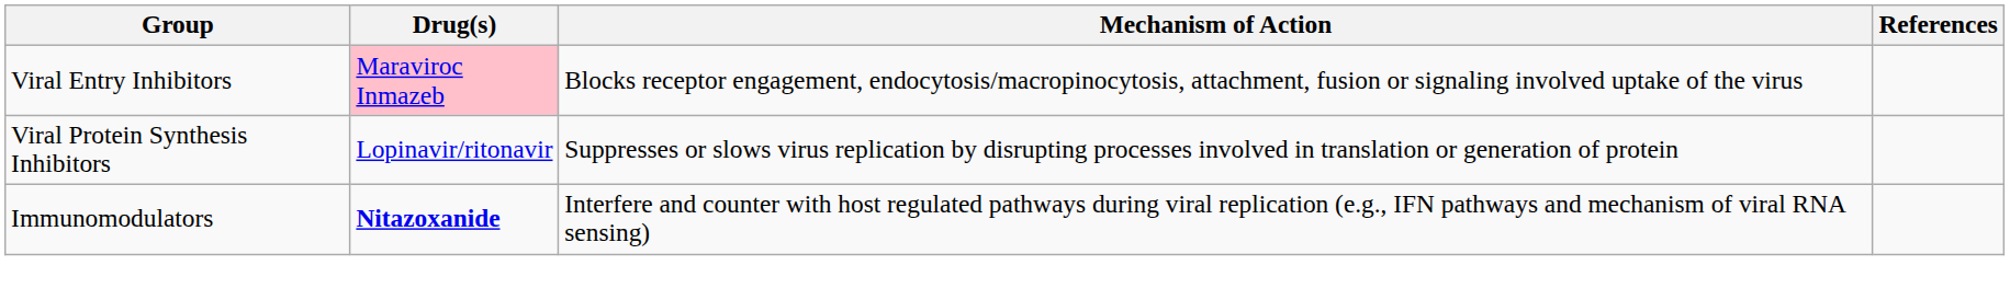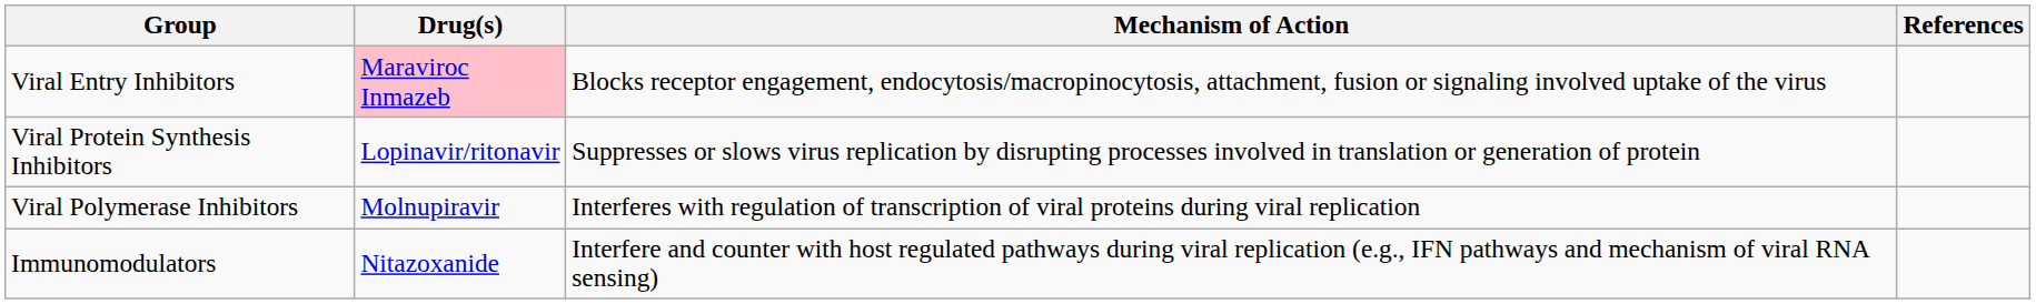+ row: Viral Polymerase Inhibitors | Molnupiravir | Interferes with regulation of transcription of viral proteins during viral replication
Immunomodulators | Drug(s): bold -> normal
